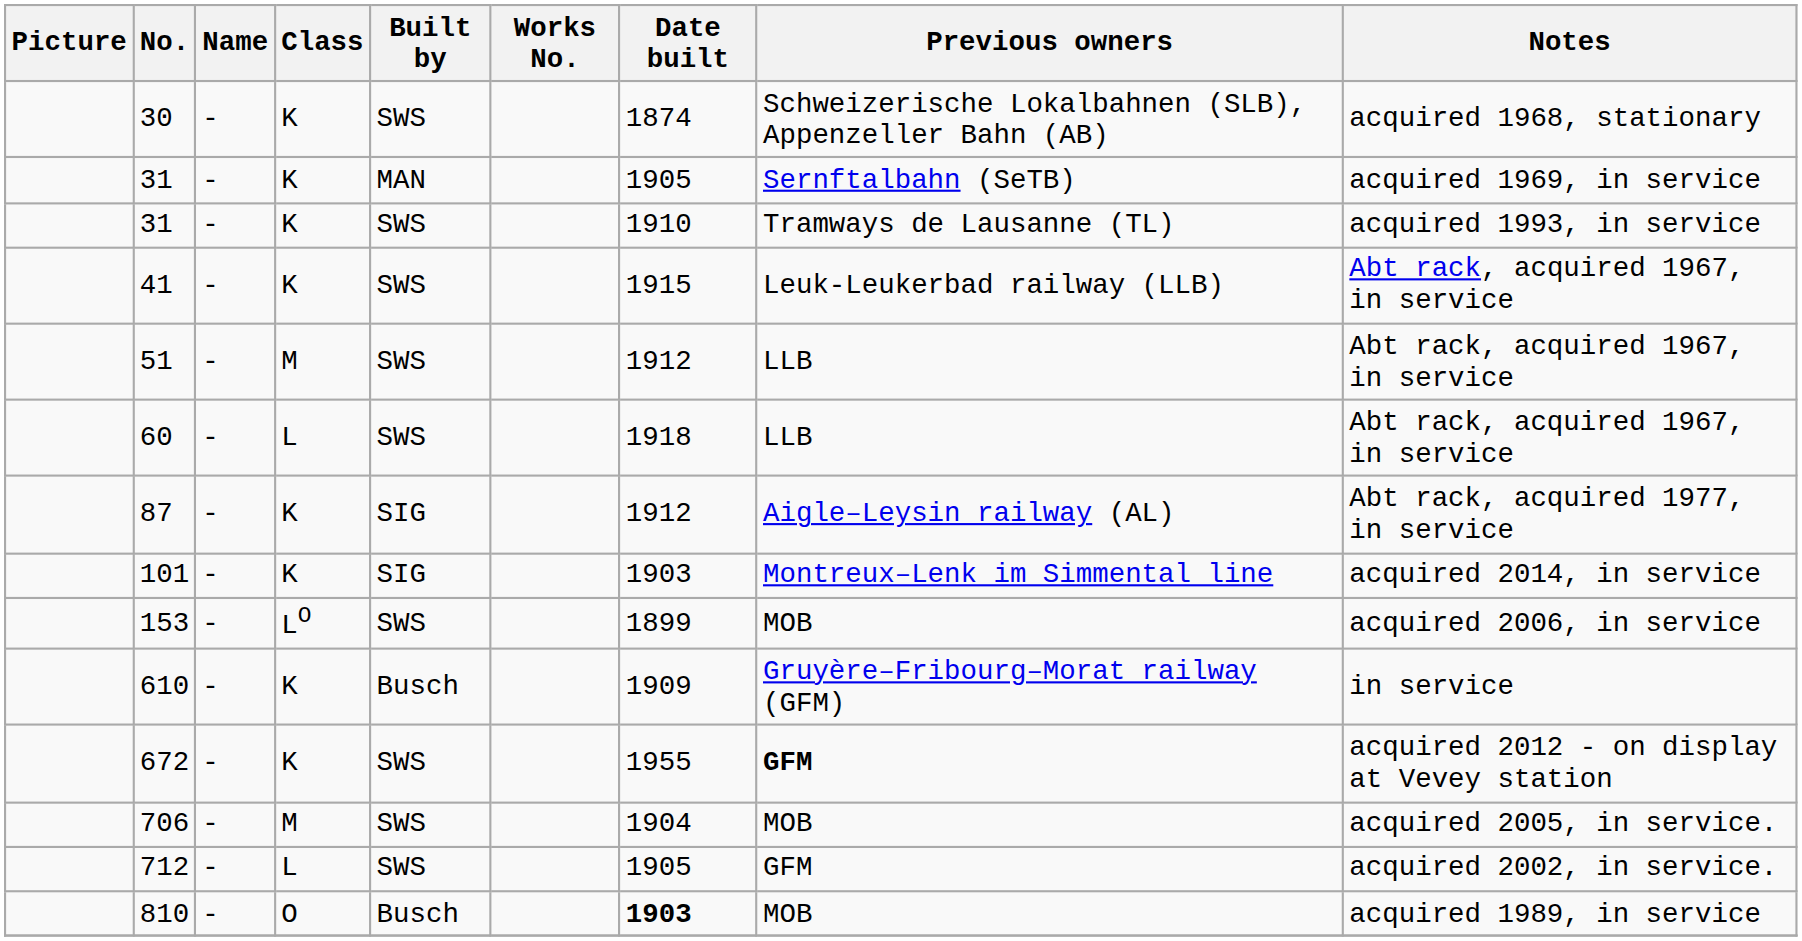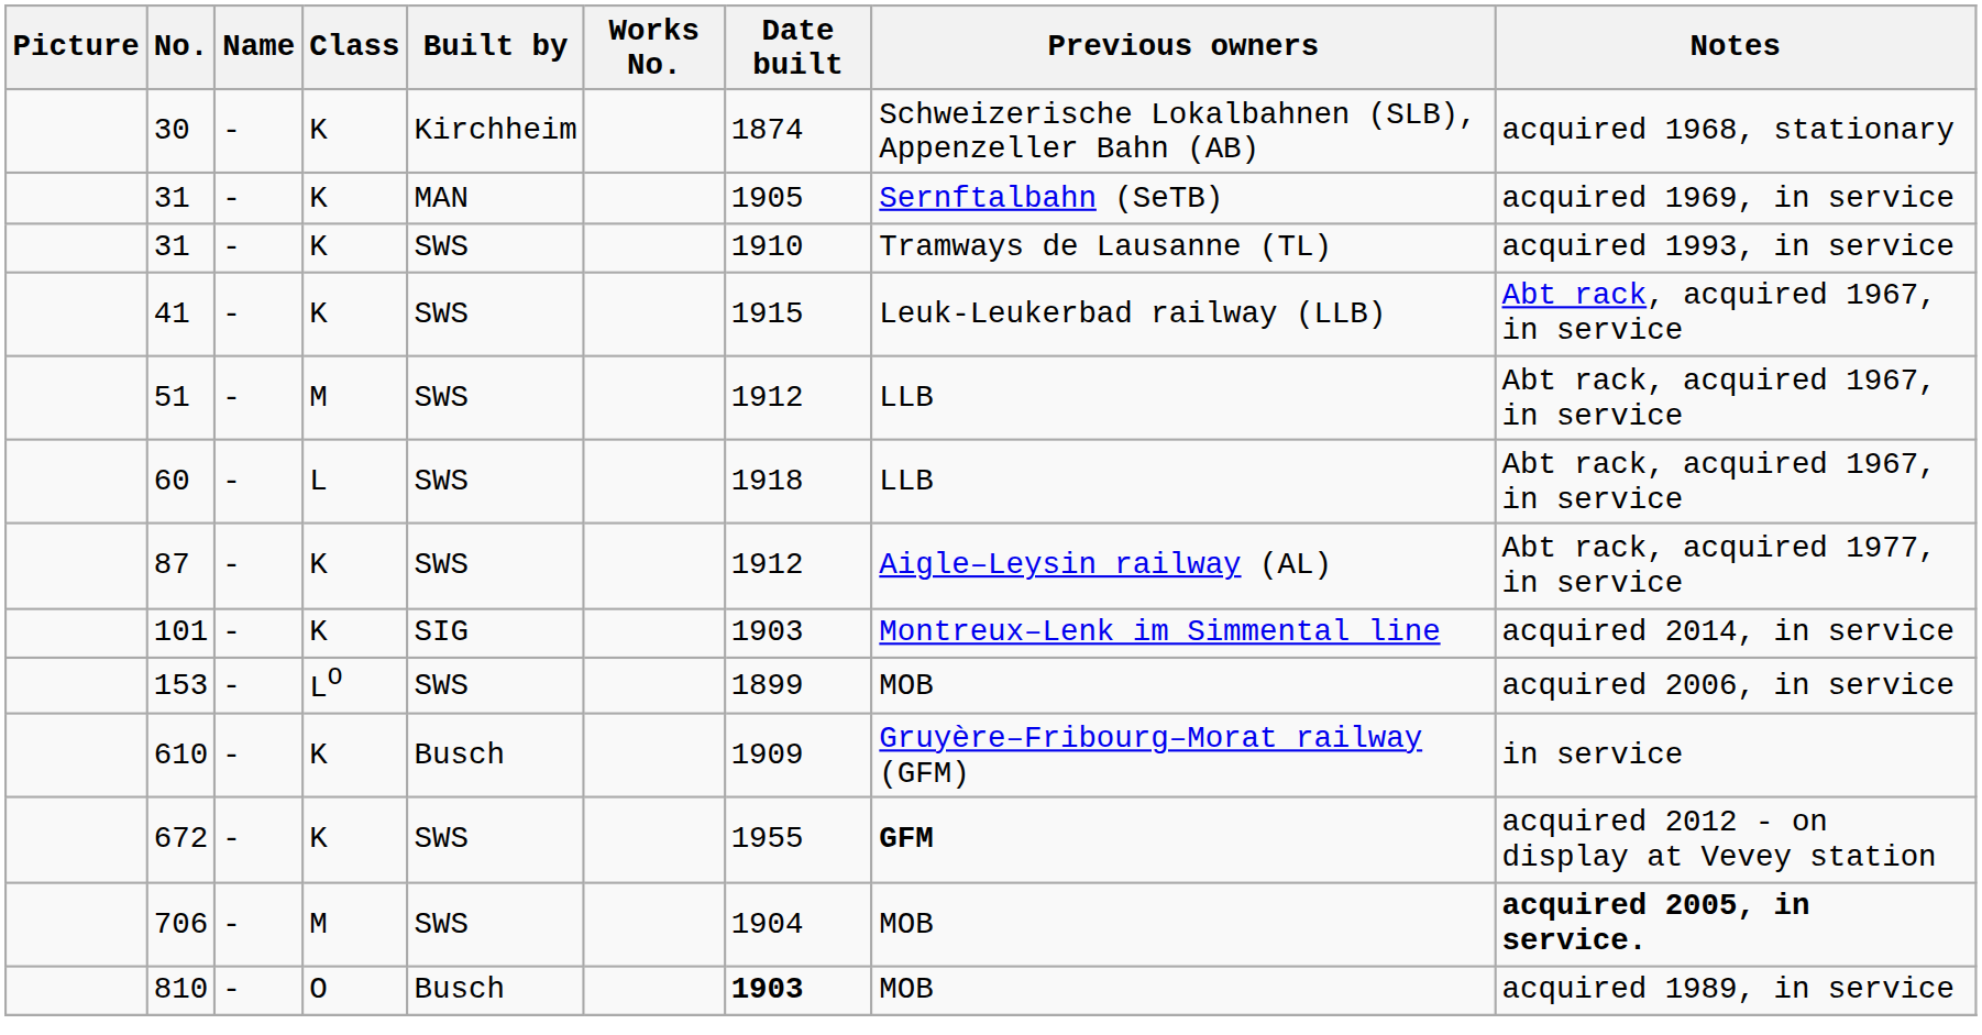30 | Built by: SWS -> Kirchheim
87 | Built by: SIG -> SWS
706 | Notes: normal -> bold
- row: 712 | - | L | SWS | 1905 | GFM | acquired 2002, in service.
